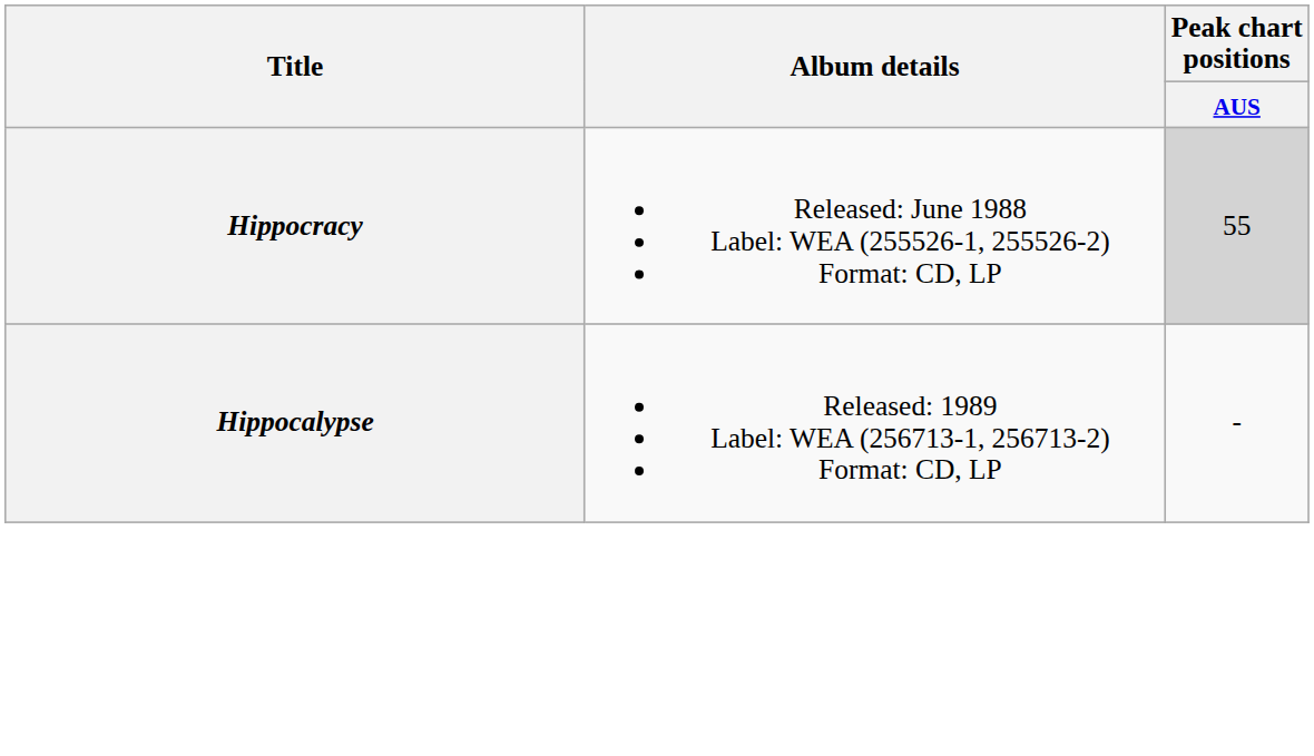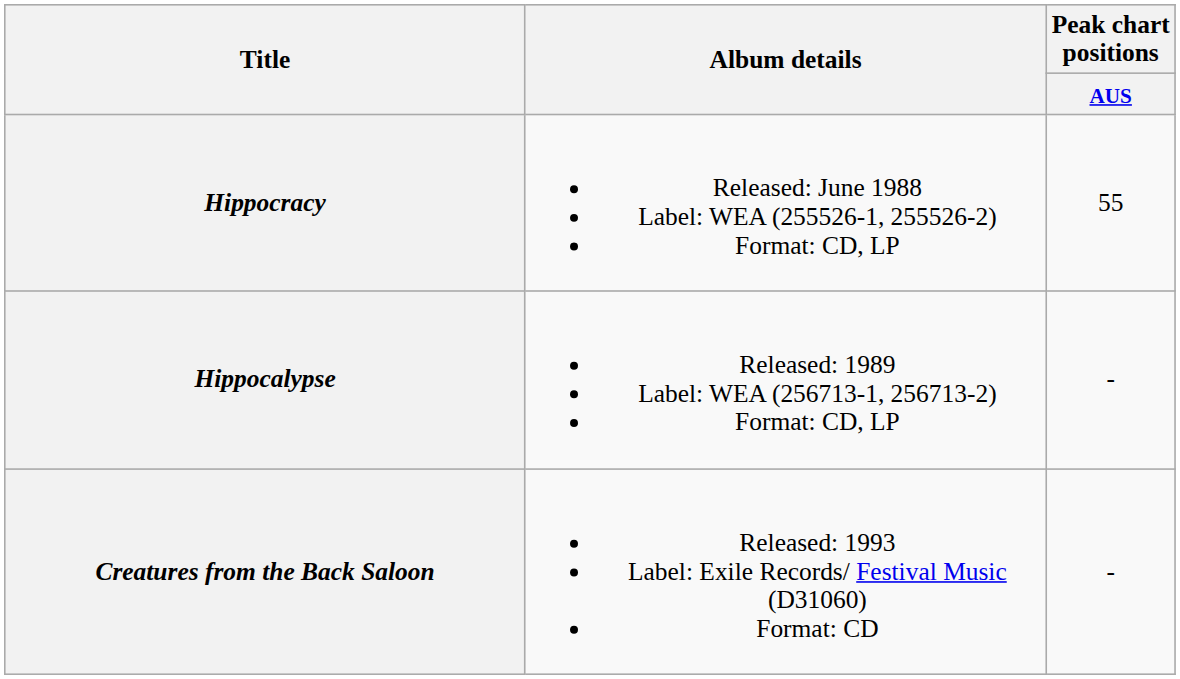Hippocracy | Peak chart positions / AUS: lightgrey background -> no background
+ row: Creatures from the Back Saloon | Released: 1993 Label: Exile Records/ Festival Music (D31060) Format: CD | -
